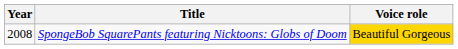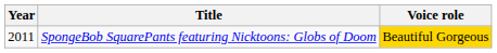SpongeBob SquarePants featuring Nicktoons: Globs of Doom | Year: 2008 -> 2011
